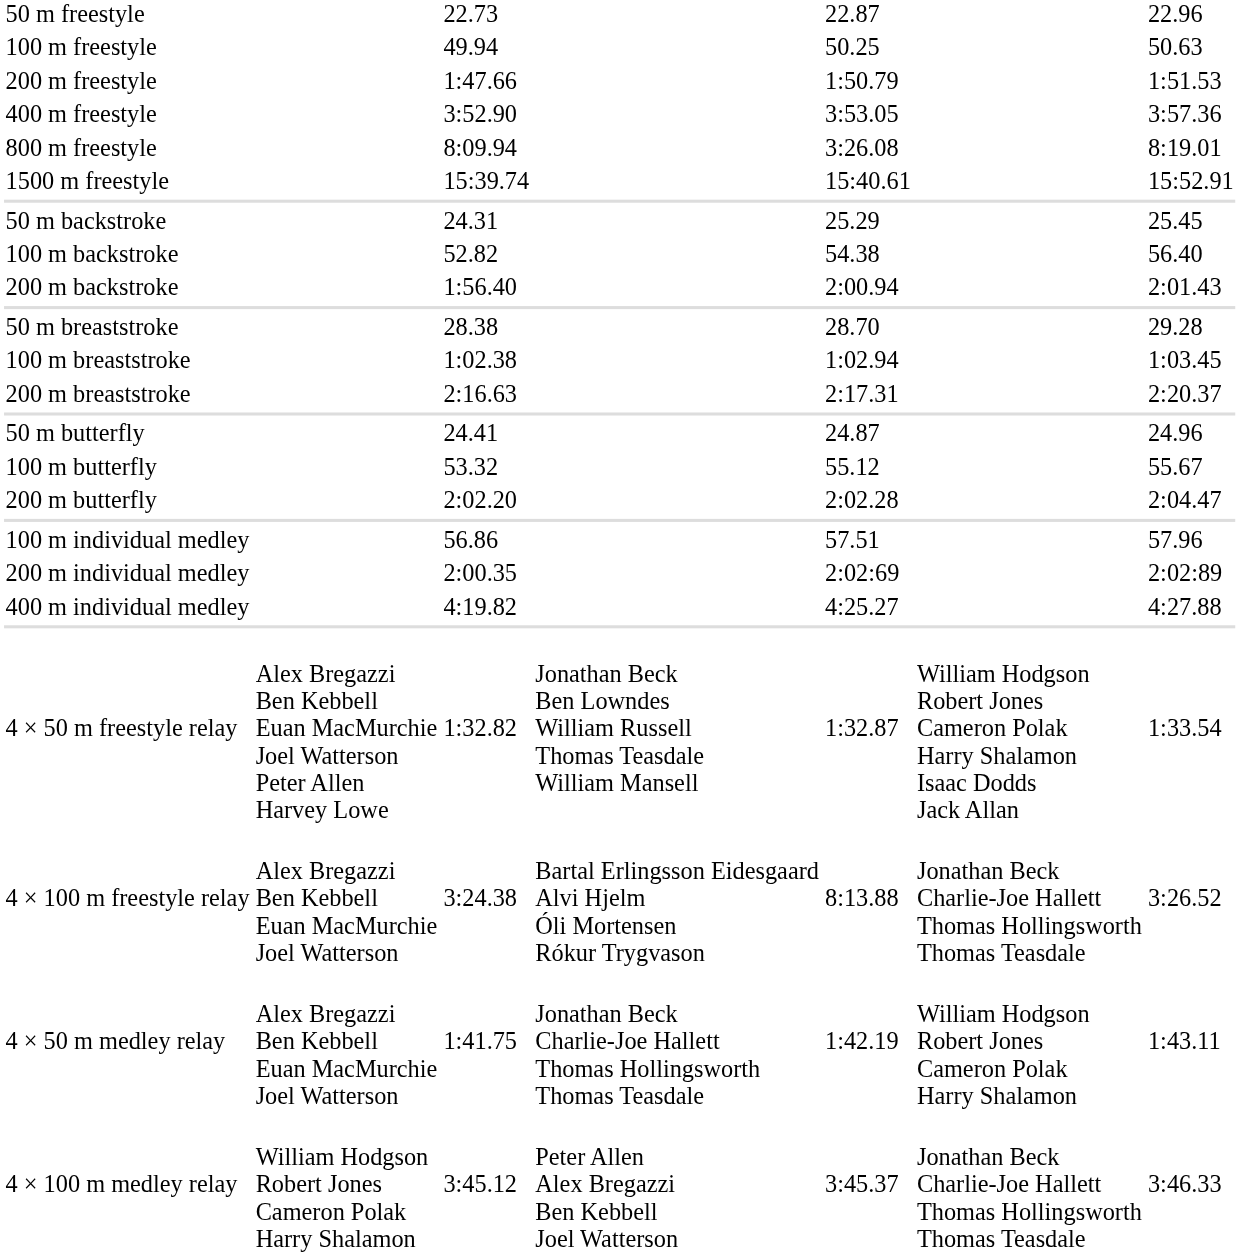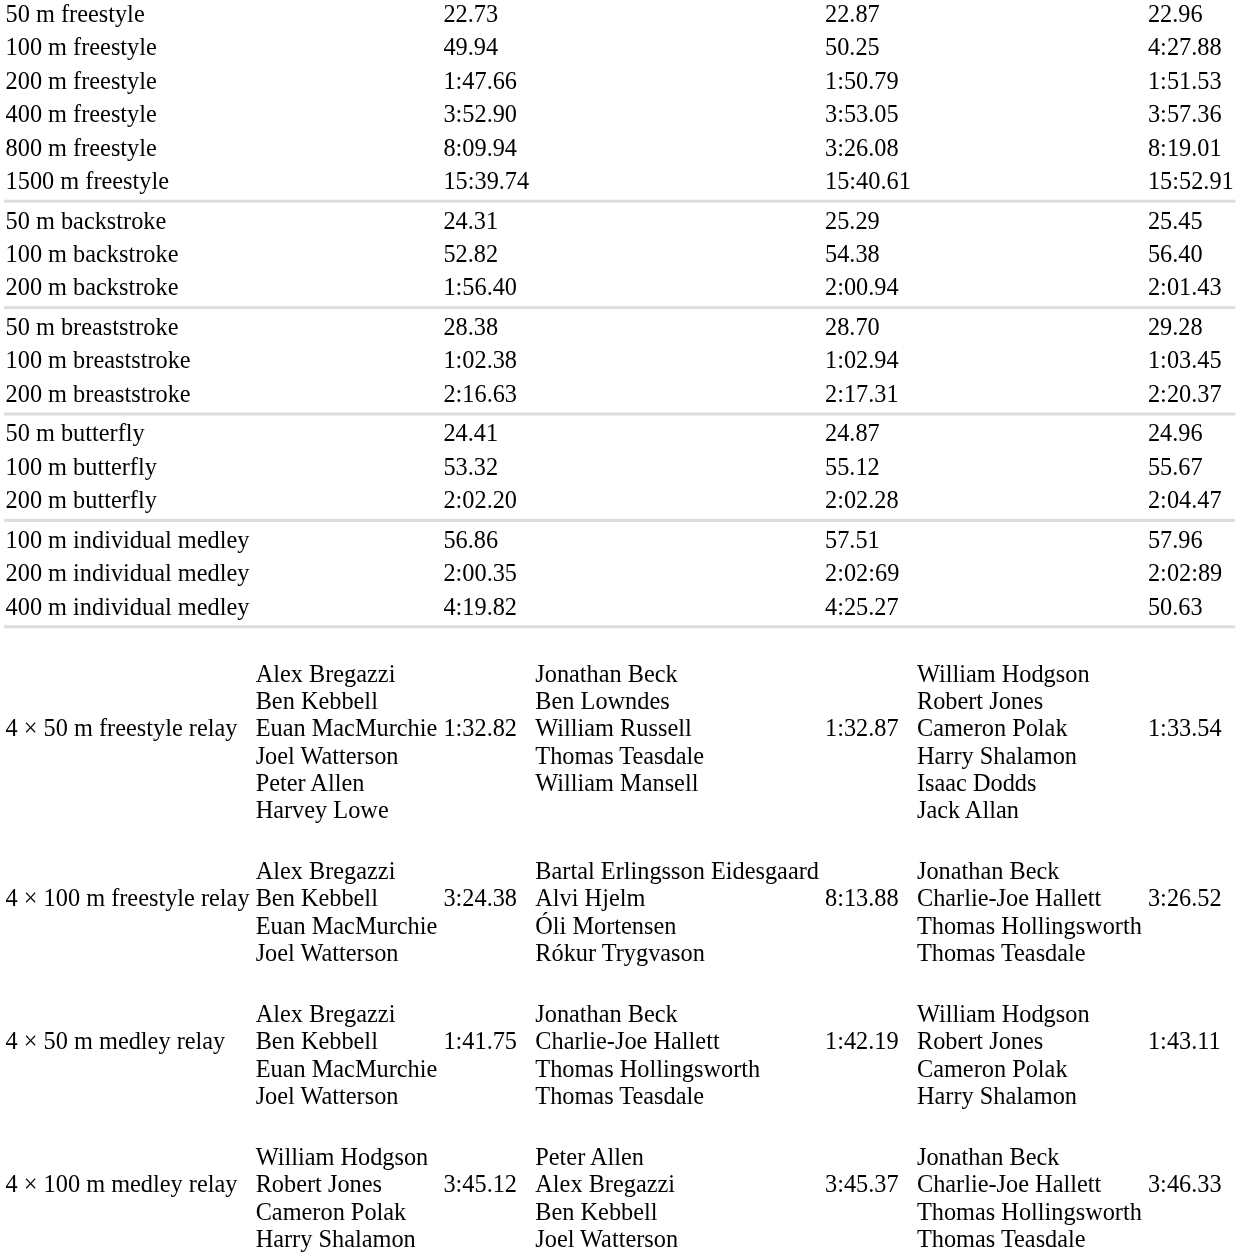100 m freestyle | column 7: 50.63 -> 4:27.88
400 m individual medley | column 7: 4:27.88 -> 50.63
